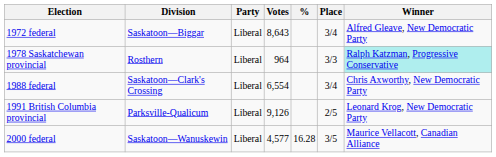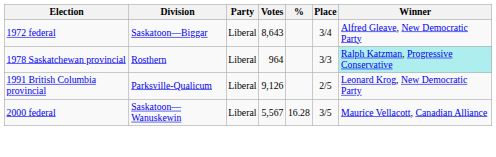- row: 1988 federal | Saskatoon—Clark's Crossing | Liberal | 6,554 | 3/4 | Chris Axworthy, New Democratic Party
2000 federal | Votes: 4,577 -> 5,567
